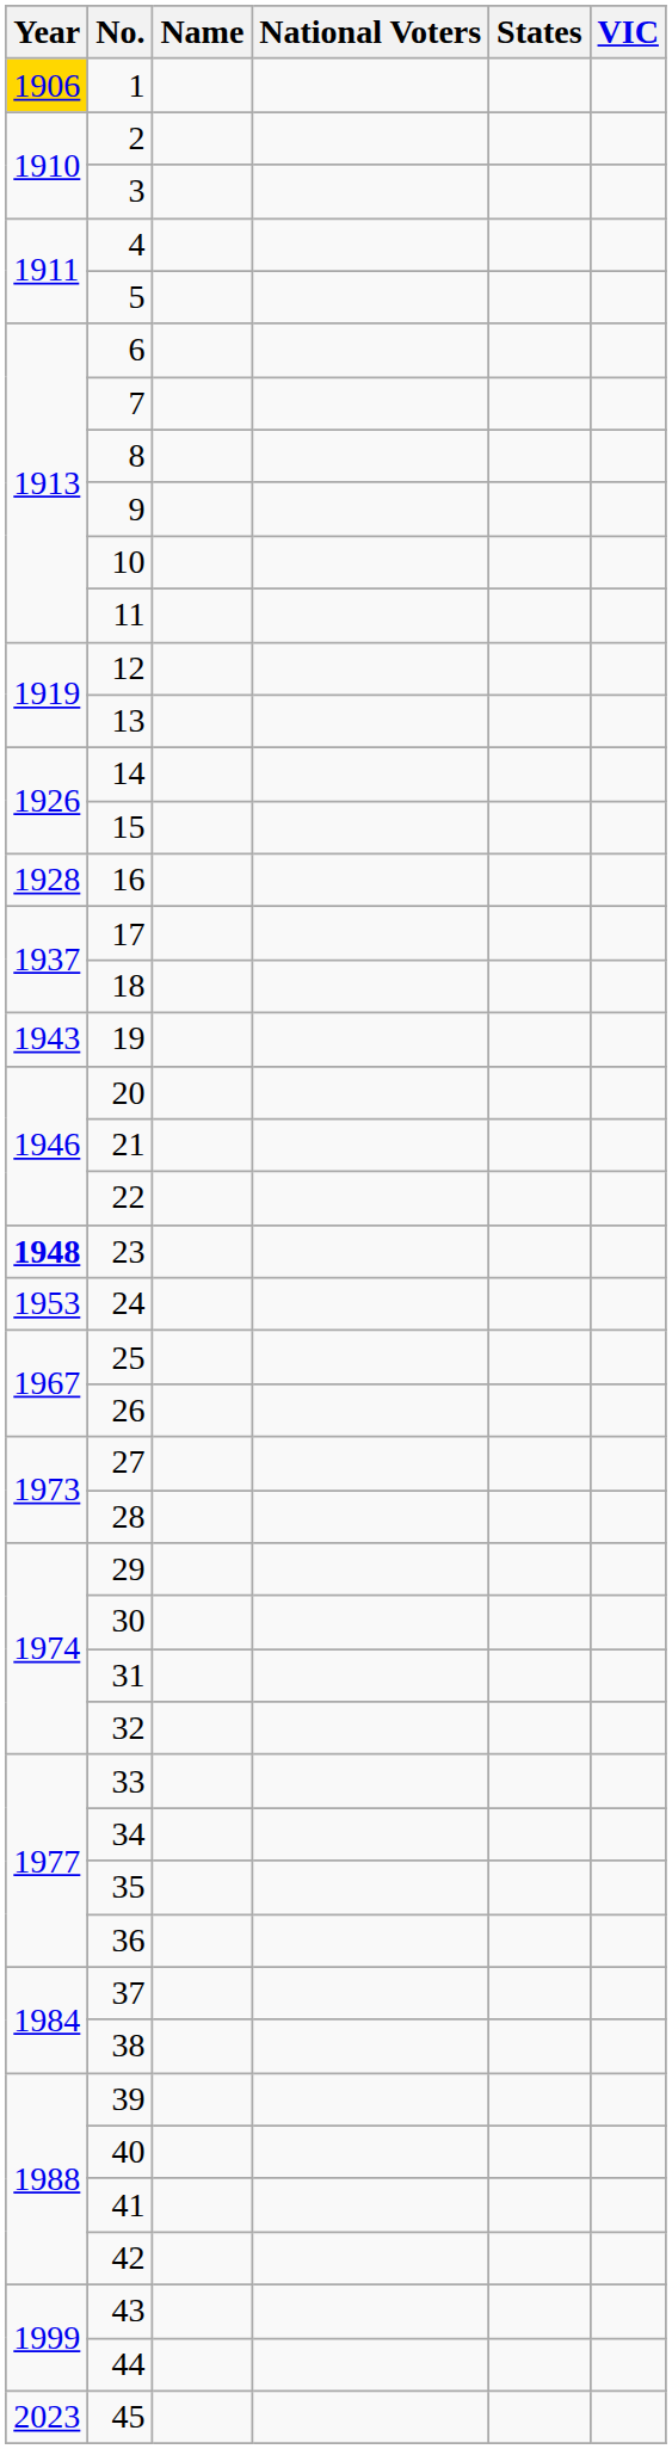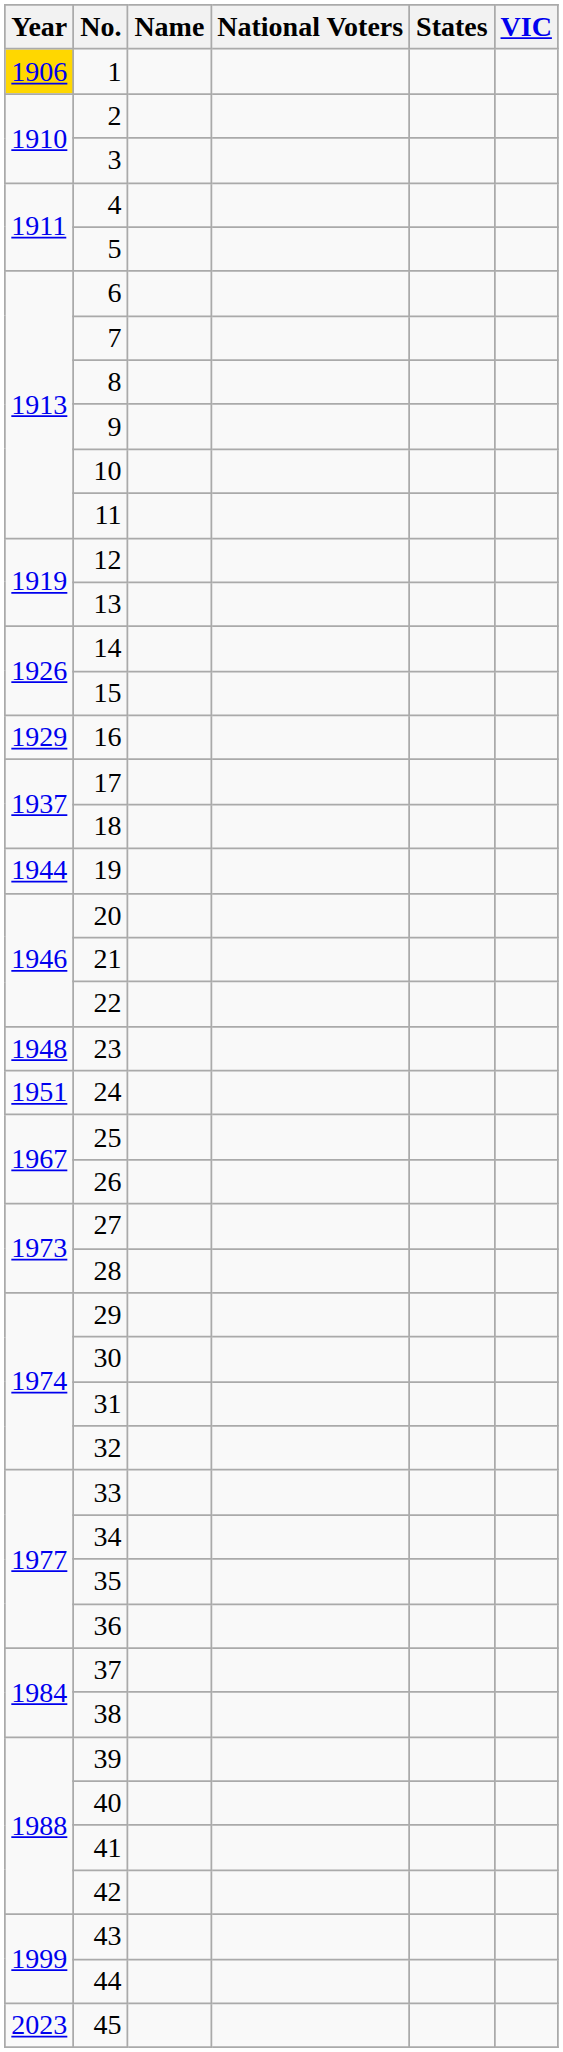16 | Year: 1928 -> 1929
19 | Year: 1943 -> 1944
23 | Year: bold -> normal
24 | Year: 1953 -> 1951
